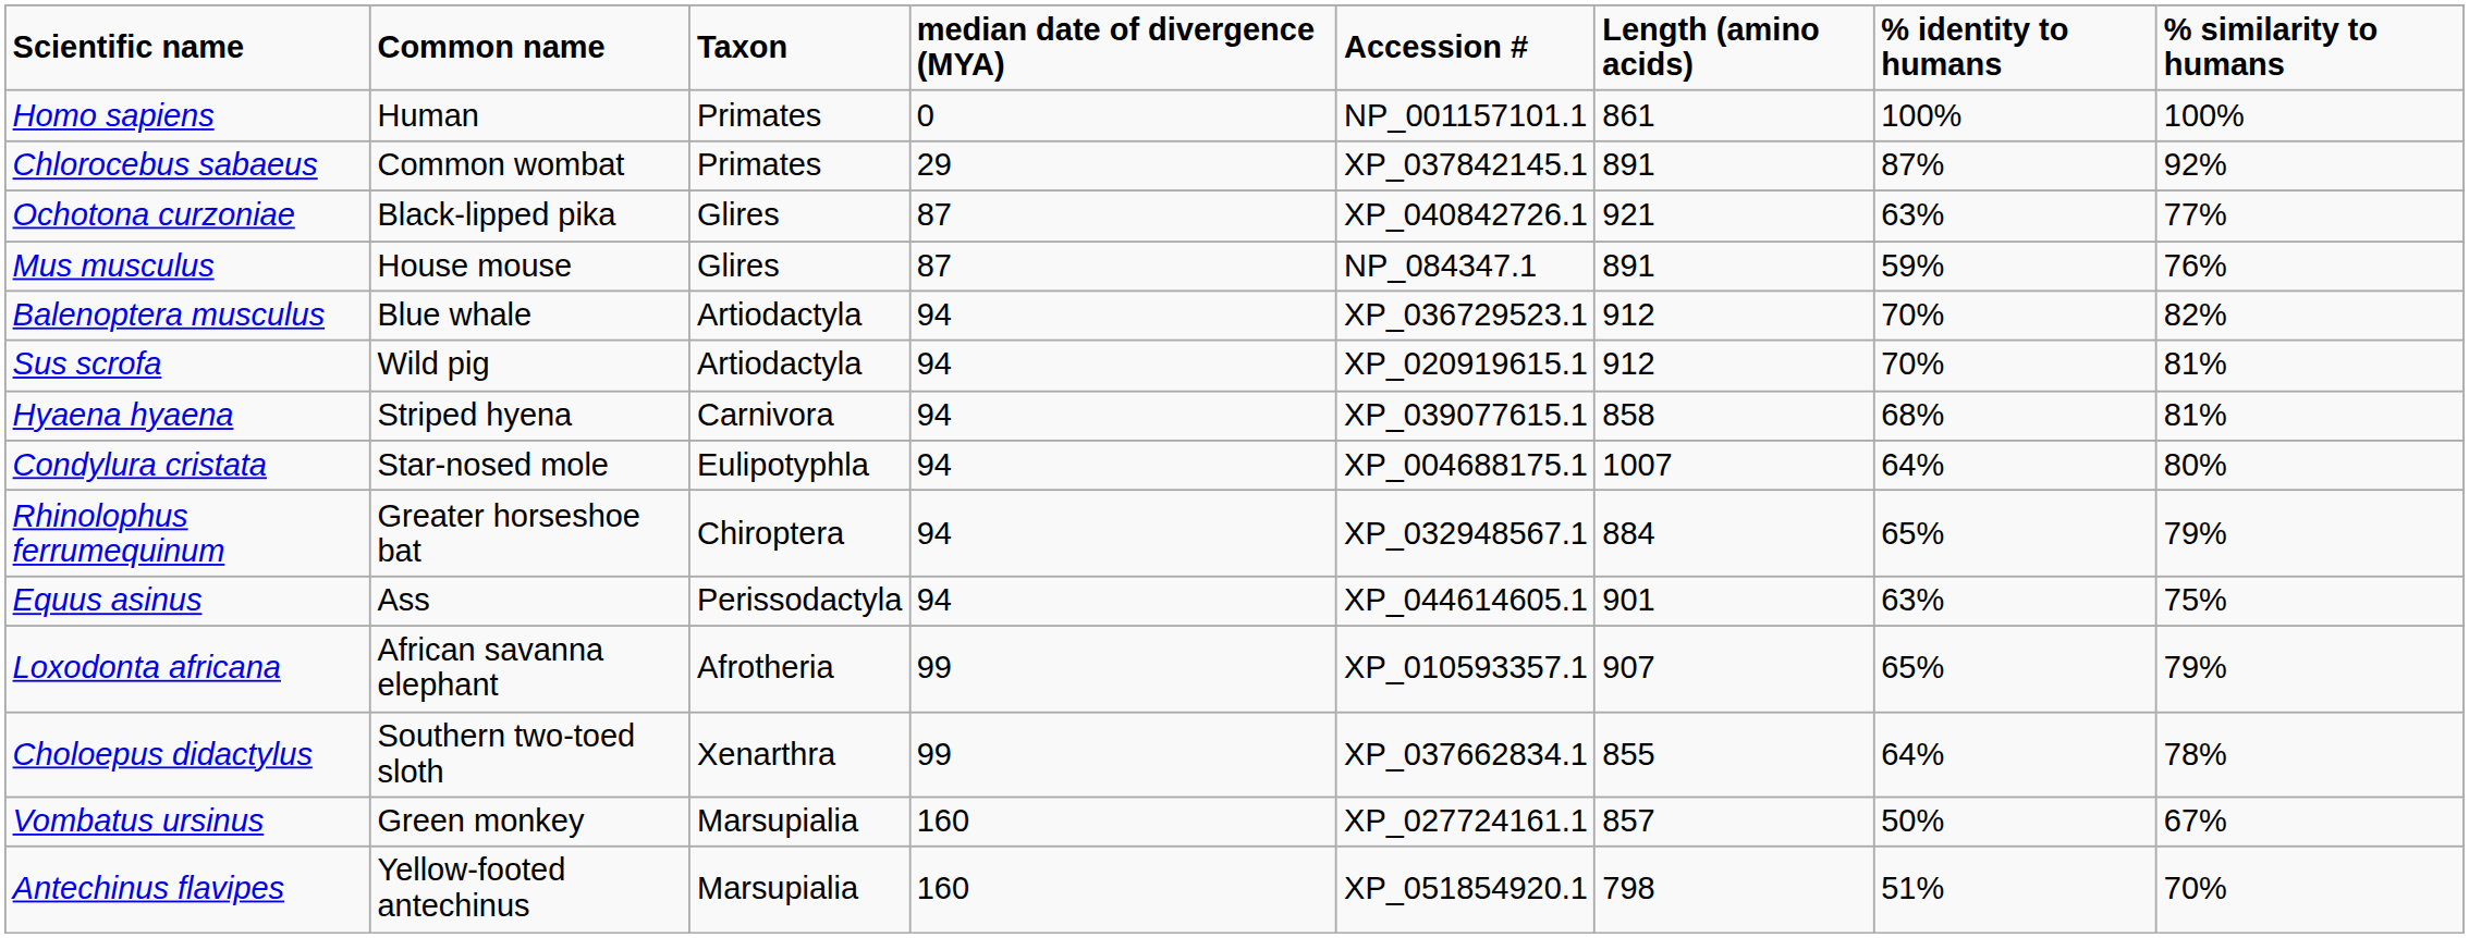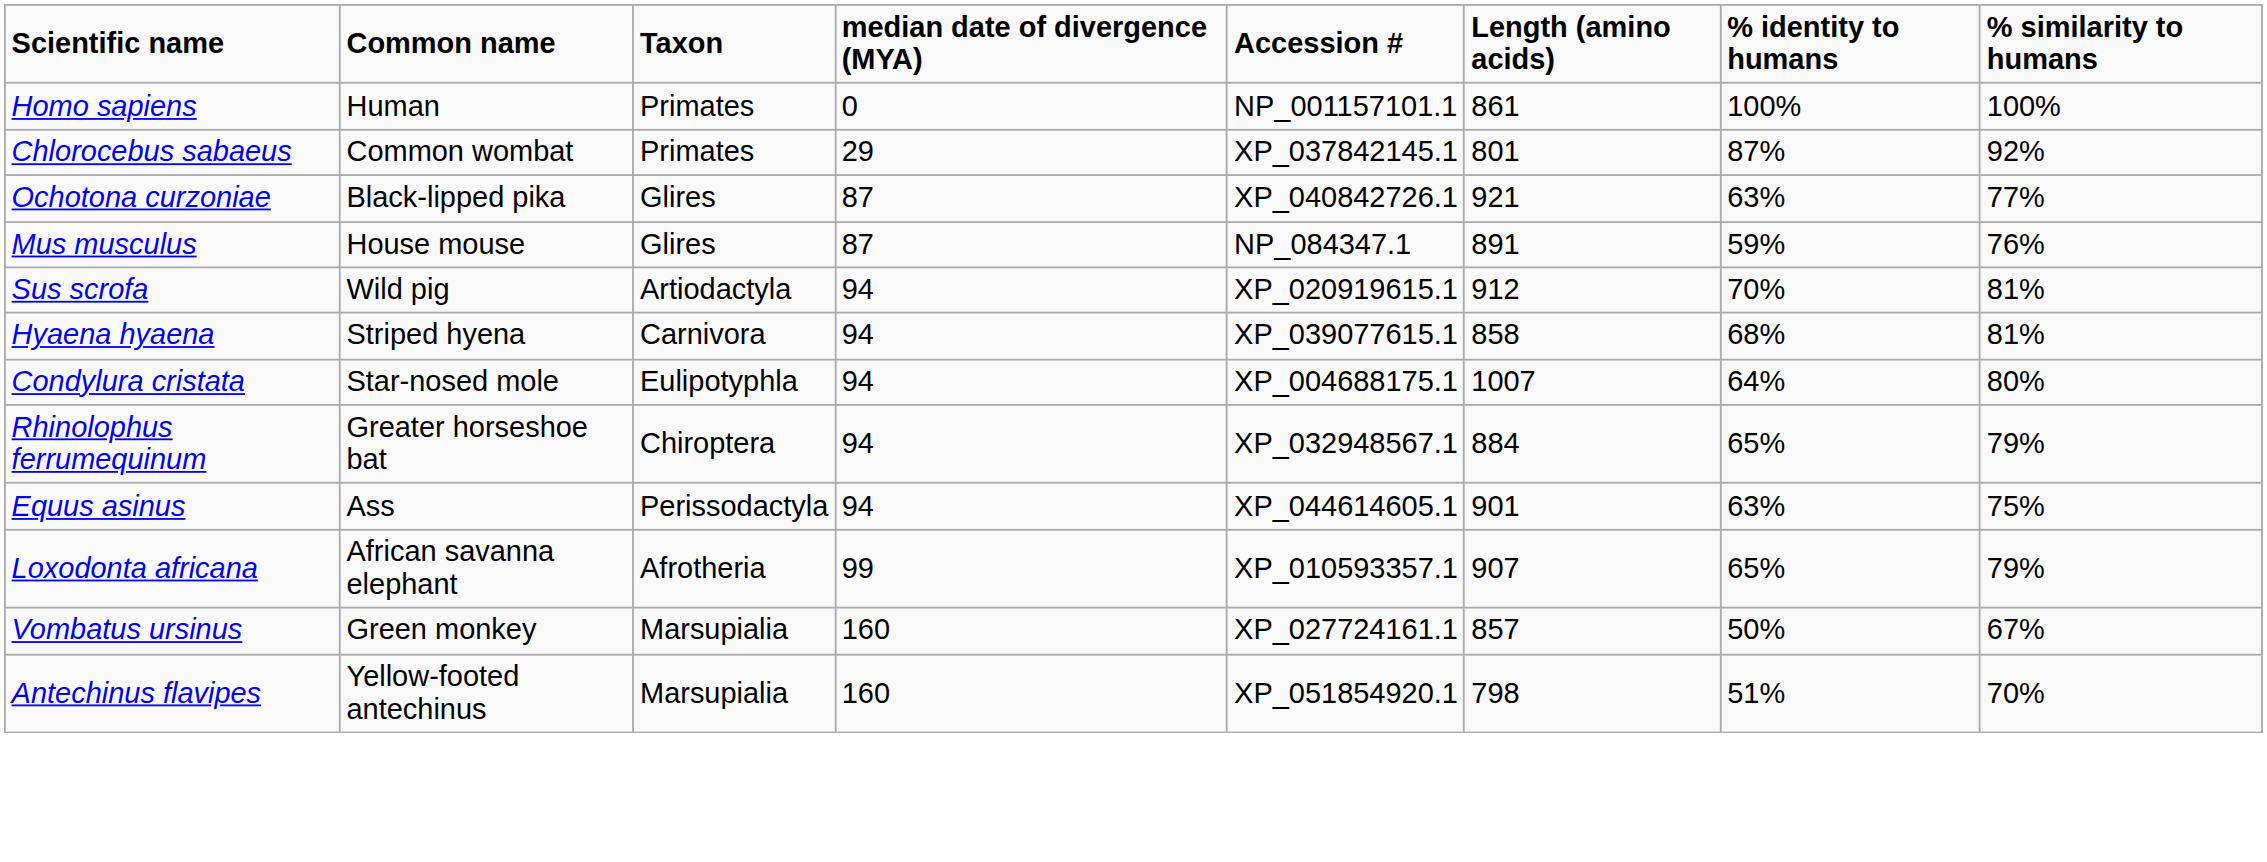Chlorocebus sabaeus | Length (amino acids): 891 -> 801
- row: Balenoptera musculus | Blue whale | Artiodactyla | 94 | XP_036729523.1 | 912 | 70% | 82%
- row: Choloepus didactylus | Southern two-toed sloth | Xenarthra | 99 | XP_037662834.1 | 855 | 64% | 78%
